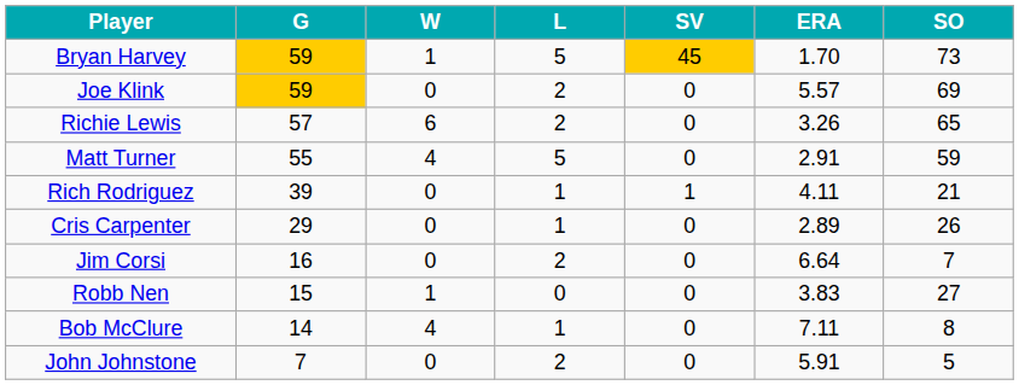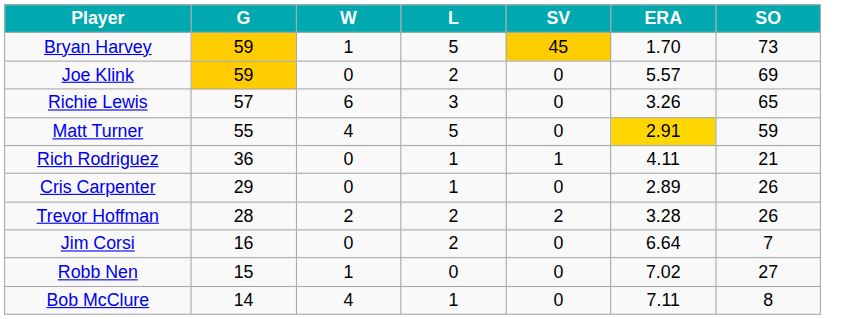Richie Lewis | L: 2 -> 3
Matt Turner | ERA: no background -> gold background
Rich Rodriguez | G: 39 -> 36
+ row: Trevor Hoffman | 28 | 2 | 2 | 2 | 3.28 | 26
Robb Nen | ERA: 3.83 -> 7.02
- row: John Johnstone | 7 | 0 | 2 | 0 | 5.91 | 5
